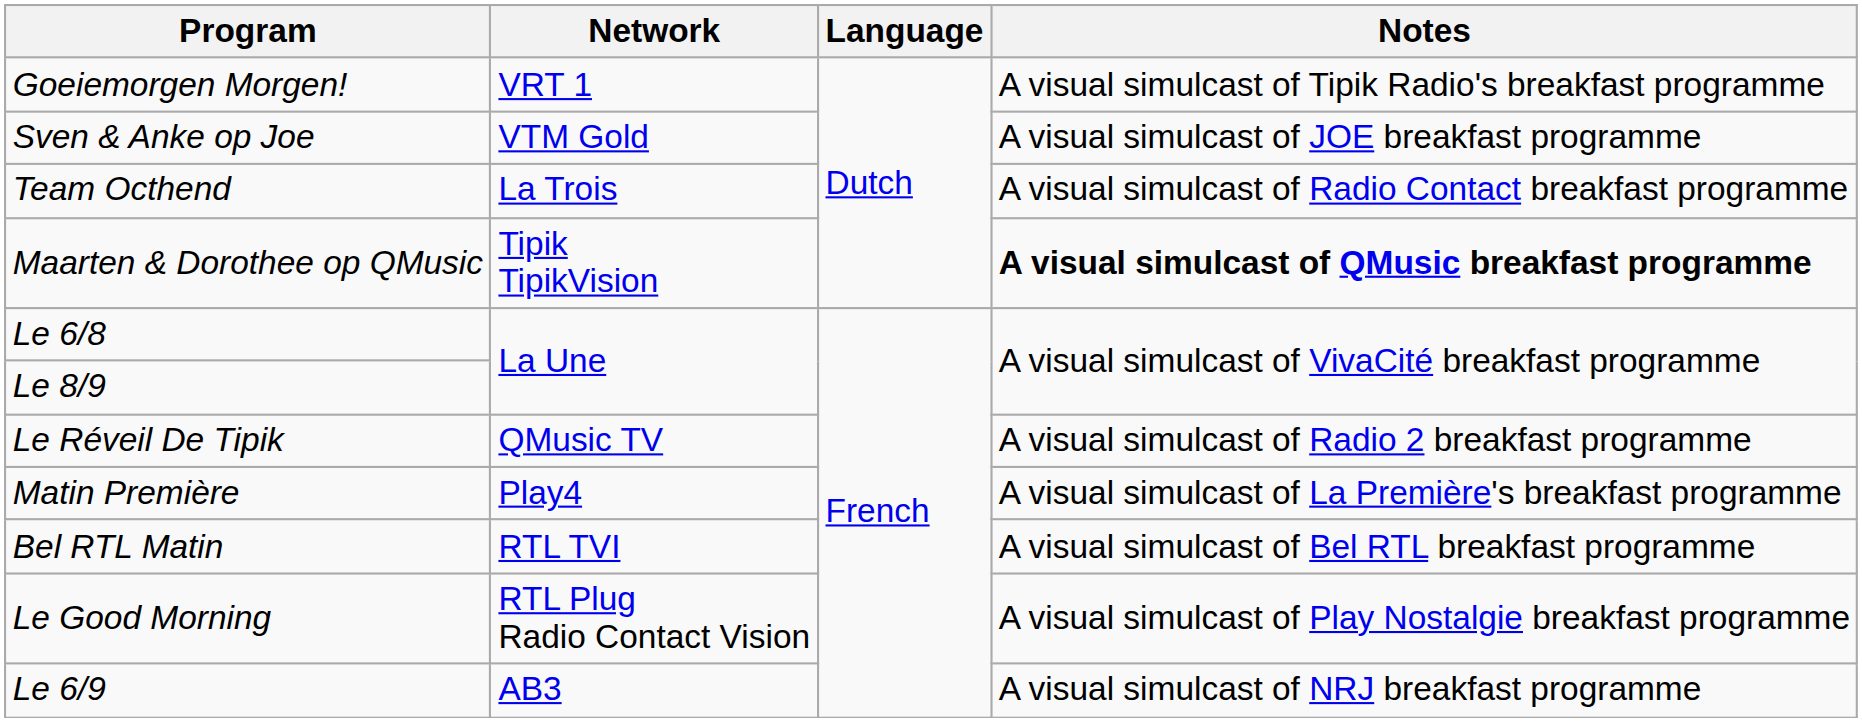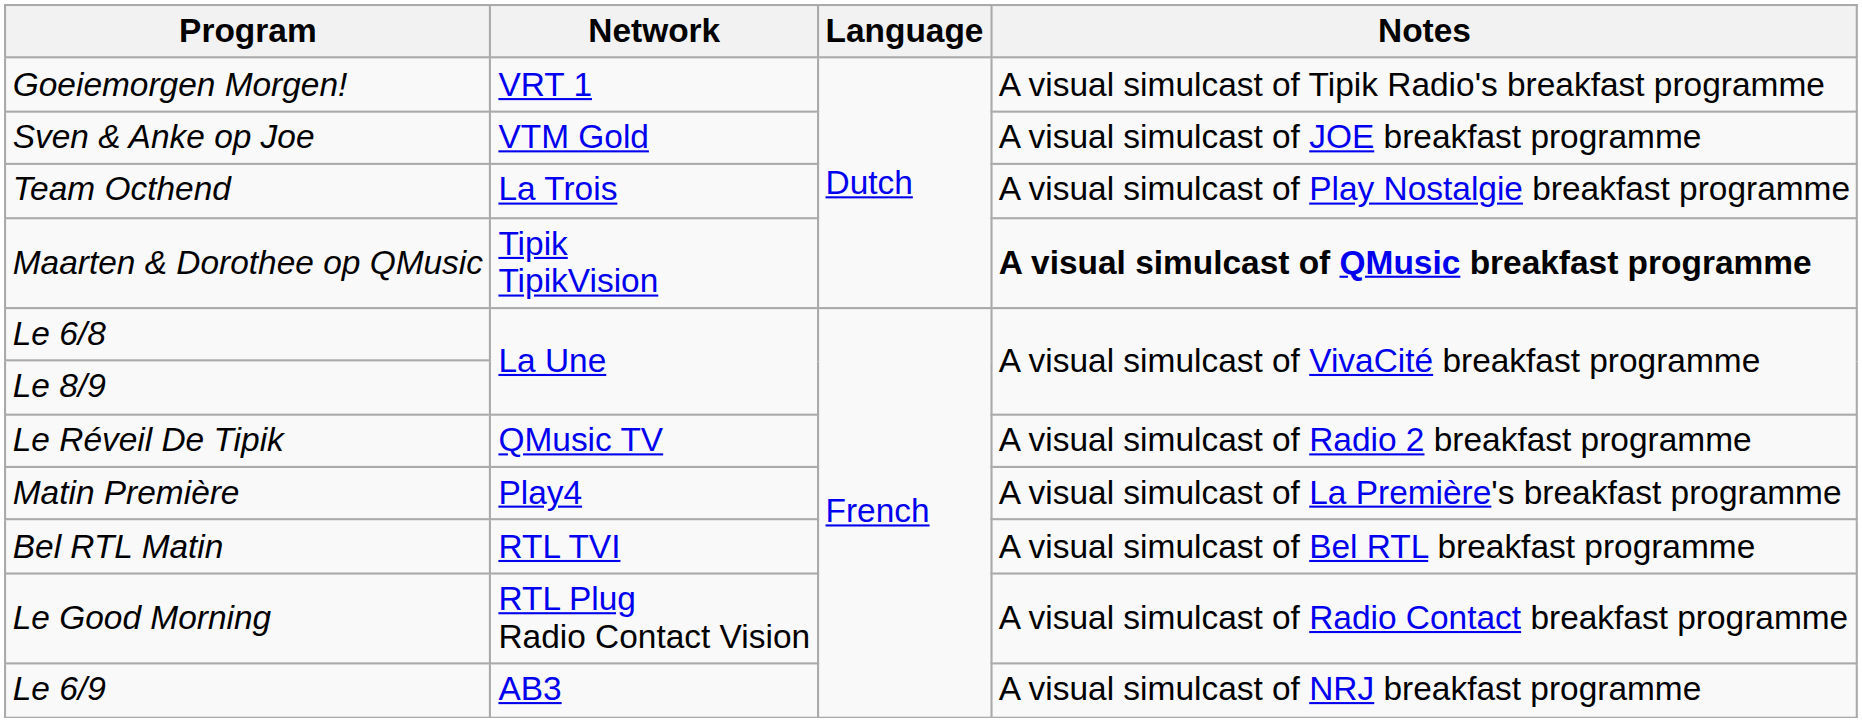Team Octhend | Notes: A visual simulcast of Radio Contact breakfast programme -> A visual simulcast of Play Nostalgie breakfast programme
Le Good Morning | Notes: A visual simulcast of Play Nostalgie breakfast programme -> A visual simulcast of Radio Contact breakfast programme
